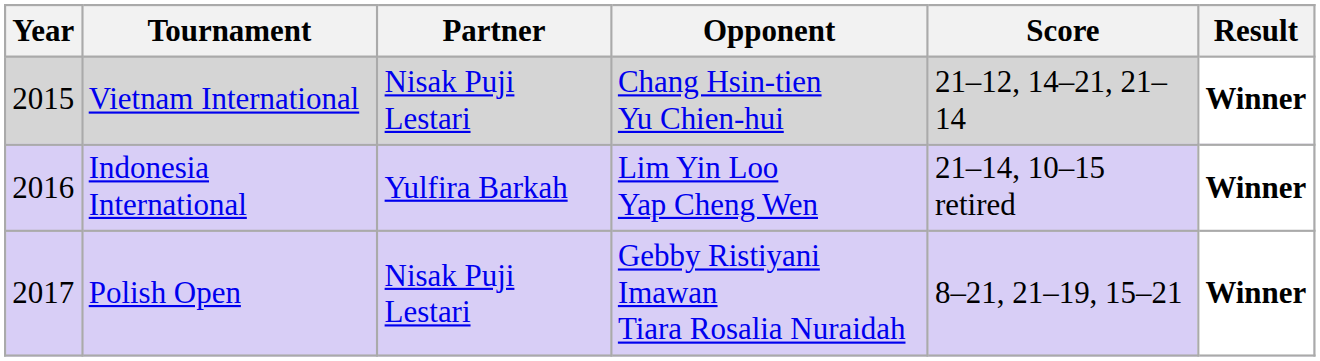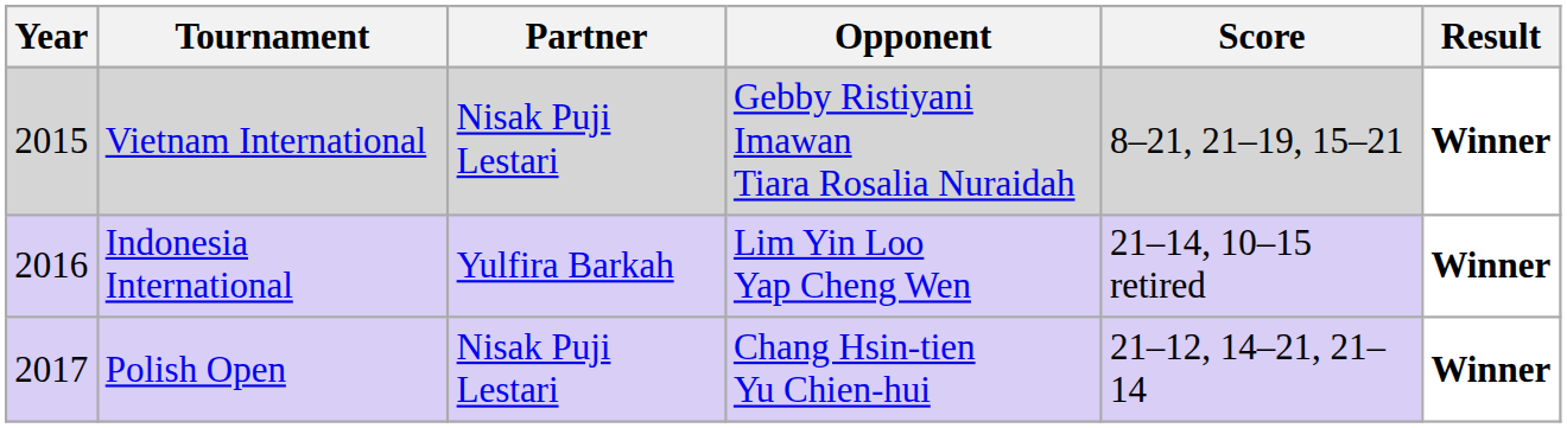Vietnam International | Opponent: Chang Hsin-tien Yu Chien-hui -> Gebby Ristiyani Imawan Tiara Rosalia Nuraidah
Vietnam International | Score: 21–12, 14–21, 21–14 -> 8–21, 21–19, 15–21
Polish Open | Opponent: Gebby Ristiyani Imawan Tiara Rosalia Nuraidah -> Chang Hsin-tien Yu Chien-hui
Polish Open | Score: 8–21, 21–19, 15–21 -> 21–12, 14–21, 21–14
